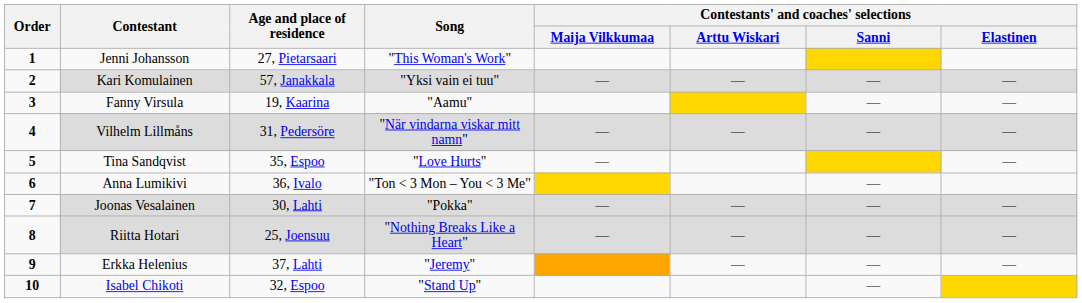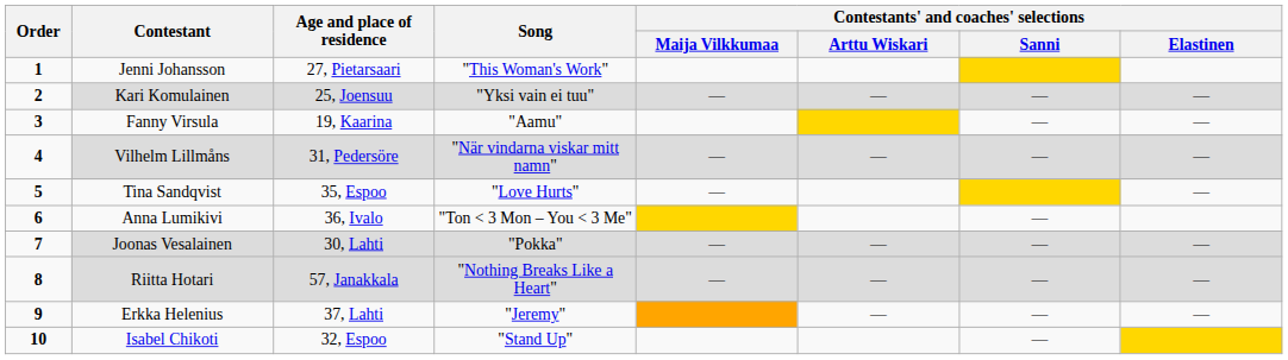Kari Komulainen | Age and place of residence: 57, Janakkala -> 25, Joensuu
Riitta Hotari | Age and place of residence: 25, Joensuu -> 57, Janakkala
